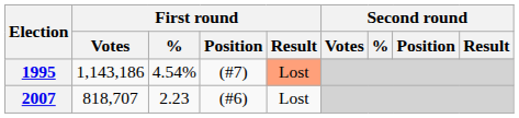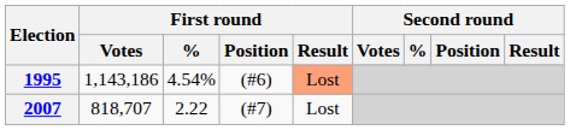1995 | First round / Position: (#7) -> (#6)
2007 | First round / %: 2.23 -> 2.22
2007 | First round / Position: (#6) -> (#7)
